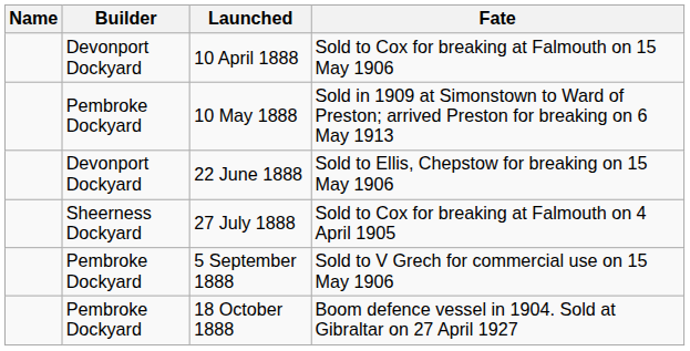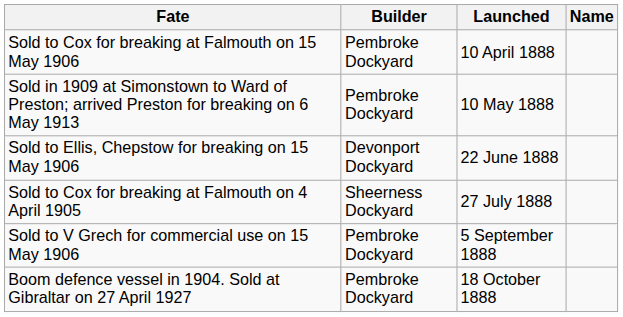columns swapped: Name <-> Fate
10 April 1888 | Builder: Devonport Dockyard -> Pembroke Dockyard
